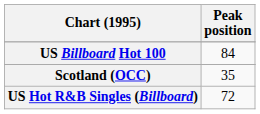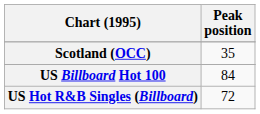rows swapped: Scotland (OCC) <-> US Billboard Hot 100
